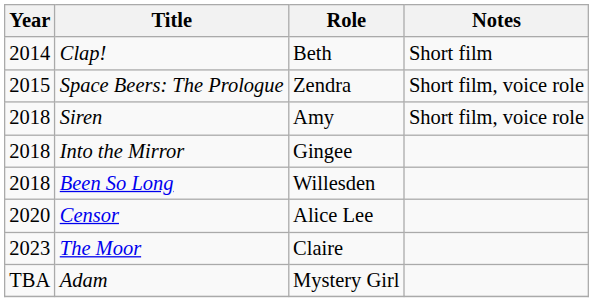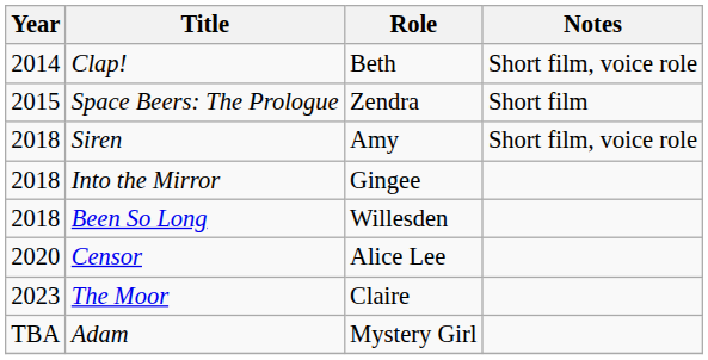Clap! | Notes: Short film -> Short film, voice role
Space Beers: The Prologue | Notes: Short film, voice role -> Short film
